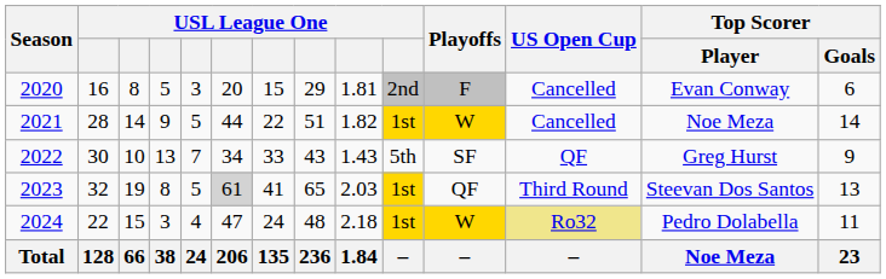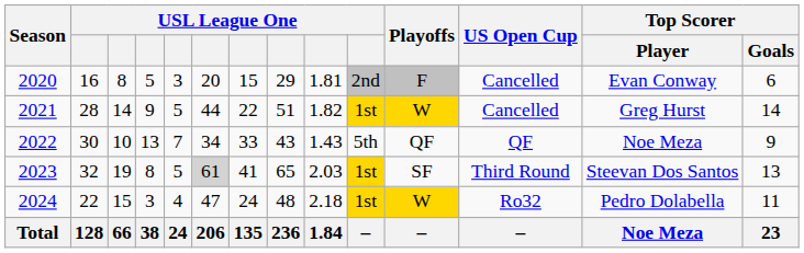2021 | Top Scorer / Player: Noe Meza -> Greg Hurst
2022 | Playoffs: SF -> QF
2022 | Top Scorer / Player: Greg Hurst -> Noe Meza
2023 | Playoffs: QF -> SF
2024 | US Open Cup: khaki background -> no background
